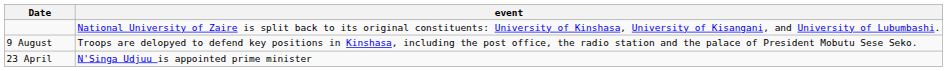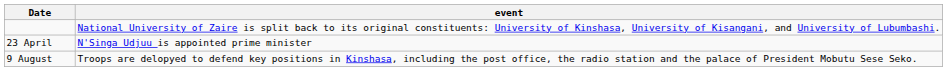rows swapped: 23 April <-> 9 August
